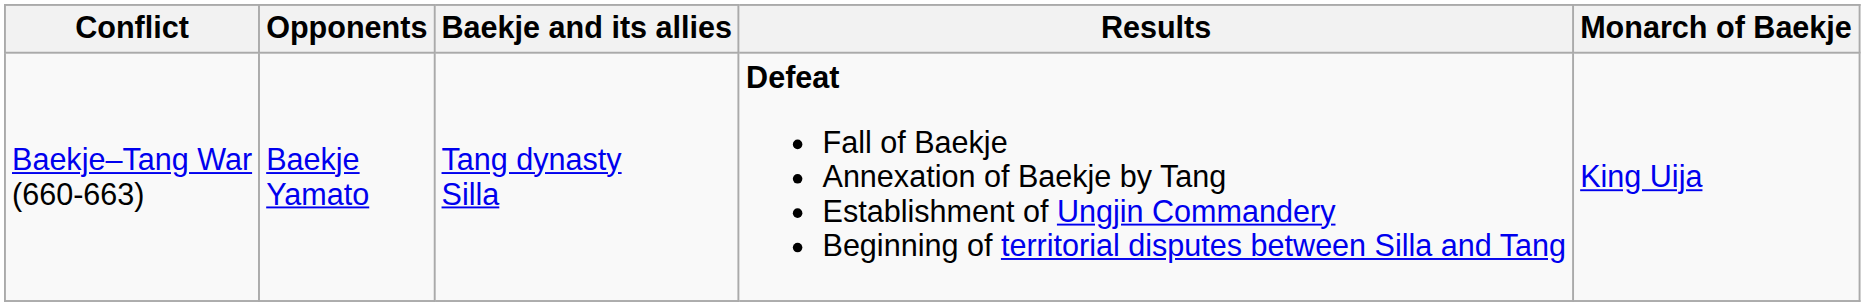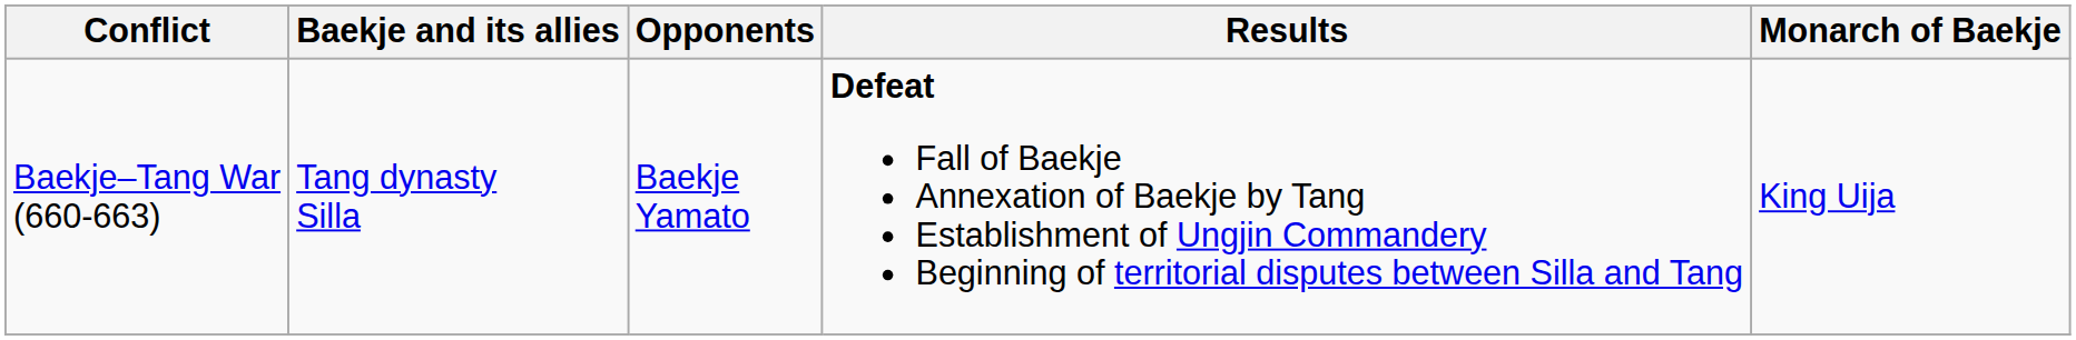columns swapped: Baekje and its allies <-> Opponents
